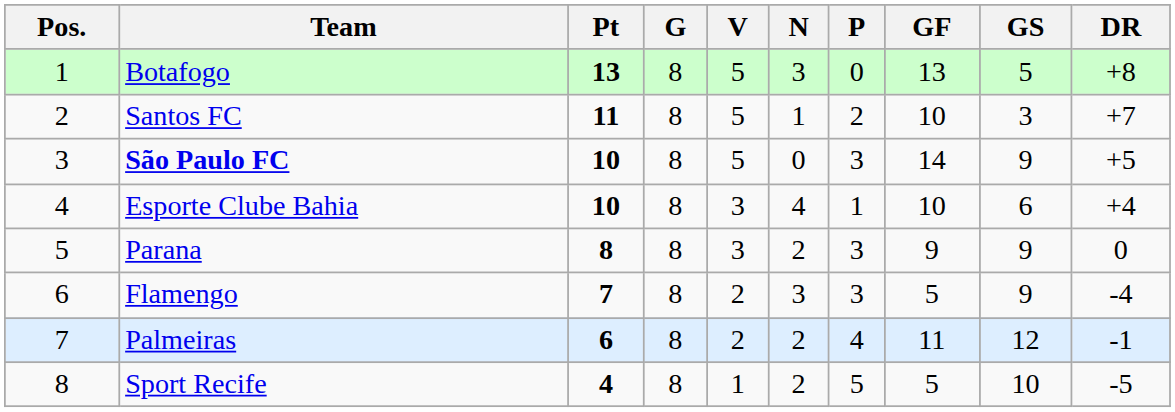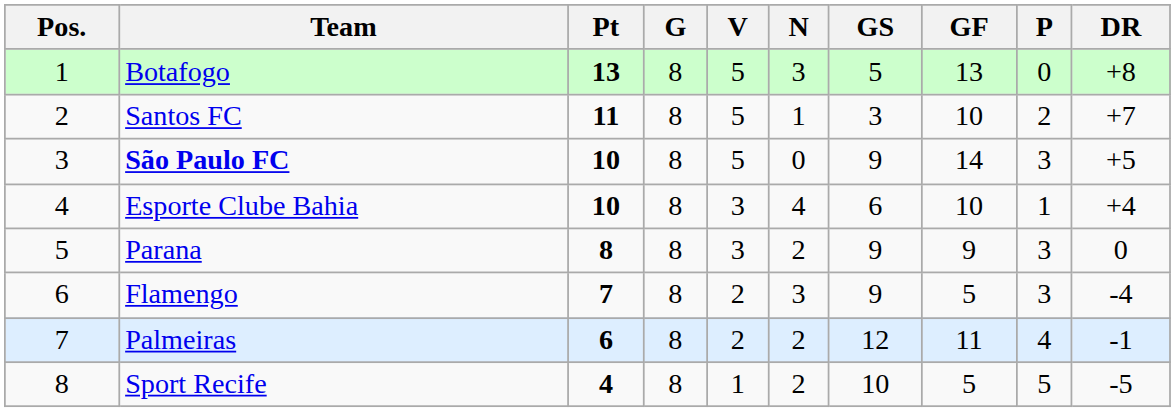columns swapped: P <-> GS
